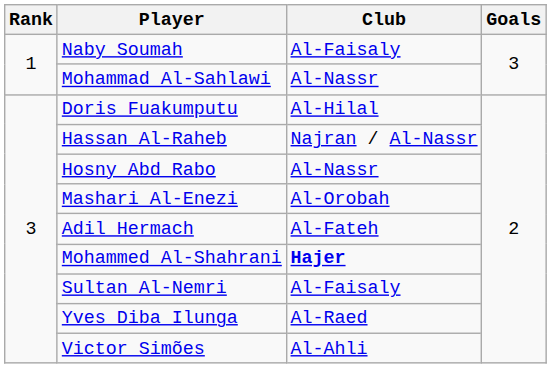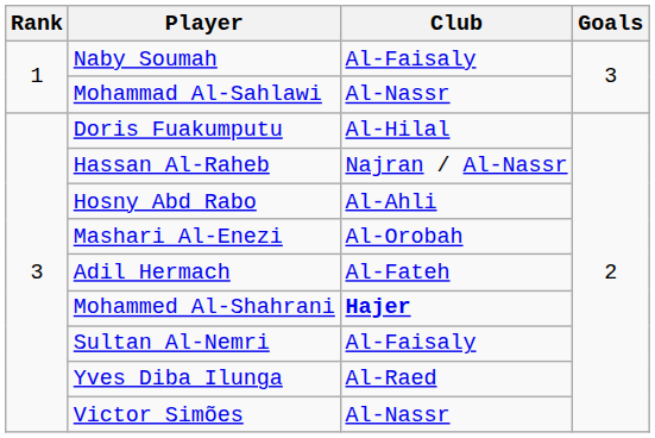Hosny Abd Rabo | Club: Al-Nassr -> Al-Ahli
Victor Simões | Club: Al-Ahli -> Al-Nassr
